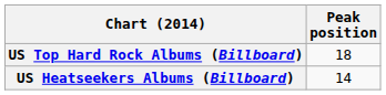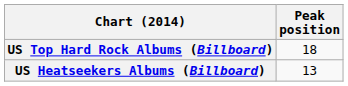US Heatseekers Albums (Billboard) | Peak position: 14 -> 13
